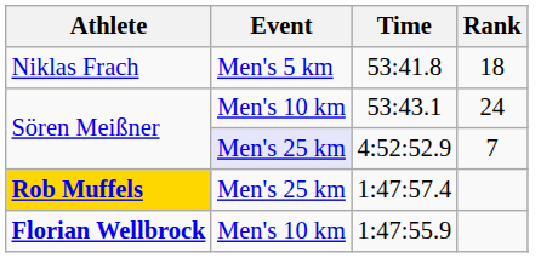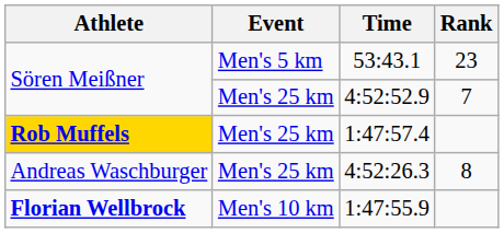- row: Niklas Frach | Men's 5 km | 53:41.8 | 18
53:43.1 | Event: Men's 10 km -> Men's 5 km
53:43.1 | Rank: 24 -> 23
4:52:52.9 | Event: lavender background -> no background
+ row: Andreas Waschburger | Men's 25 km | 4:52:26.3 | 8
